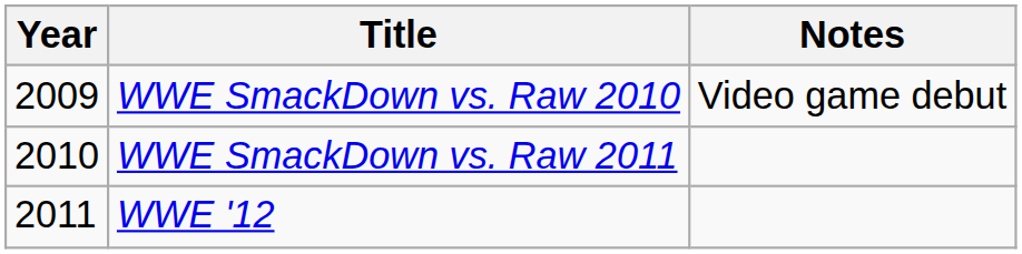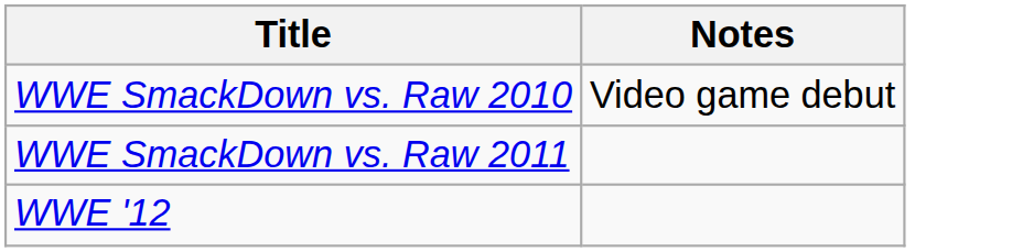- column: Year | 2009 | 2010 | 2011
